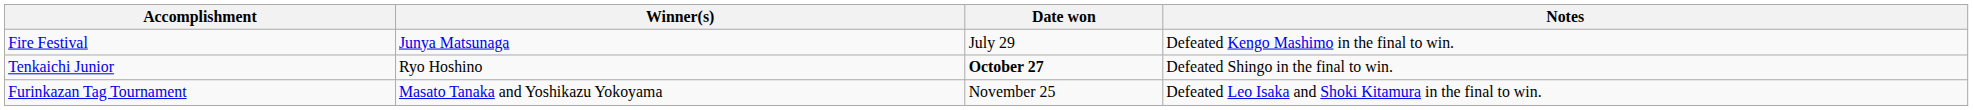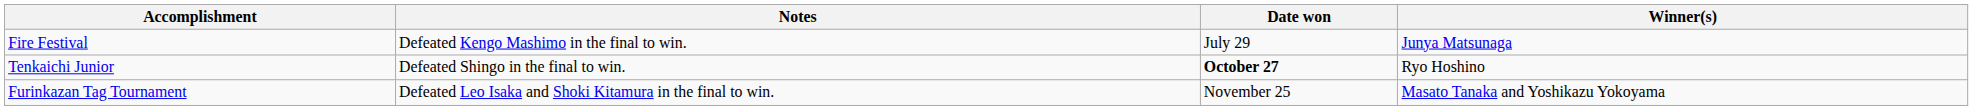columns swapped: Winner(s) <-> Notes
